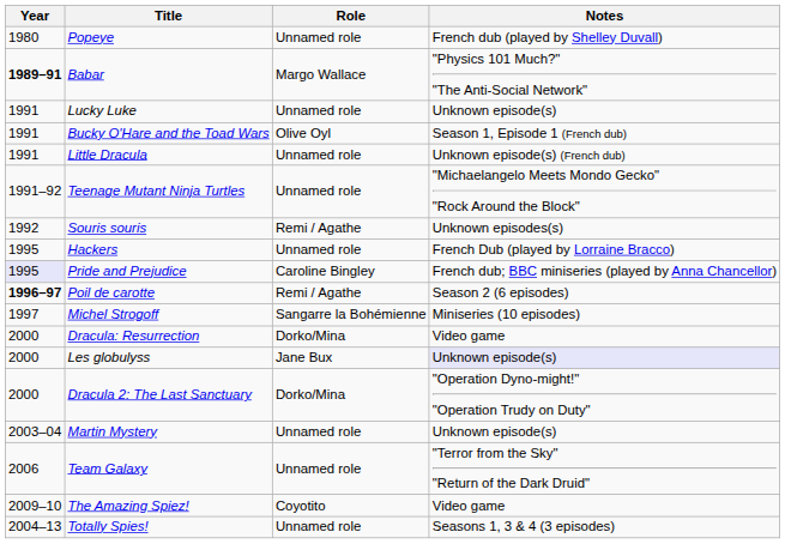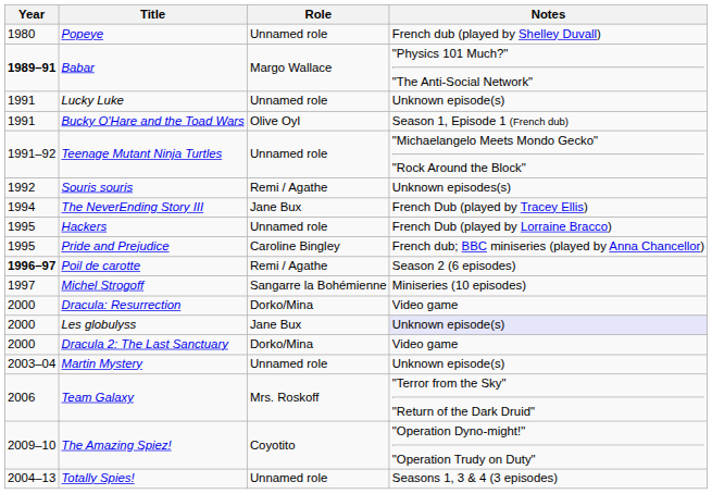- row: 1991 | Little Dracula | Unnamed role | Unknown episode(s) (French dub)
+ row: 1994 | The NeverEnding Story III | Jane Bux | French Dub (played by Tracey Ellis)
Pride and Prejudice | Year: lavender background -> no background
Dracula 2: The Last Sanctuary | Notes: "Operation Dyno-might!" "Operation Trudy on Duty" -> Video game
Team Galaxy | Role: Unnamed role -> Mrs. Roskoff
The Amazing Spiez! | Notes: Video game -> "Operation Dyno-might!" "Operation Trudy on Duty"
